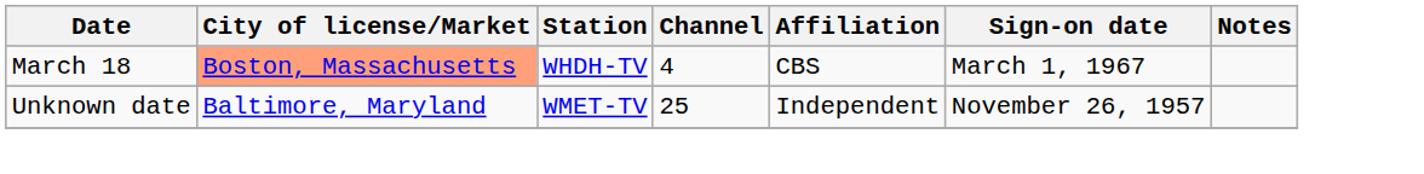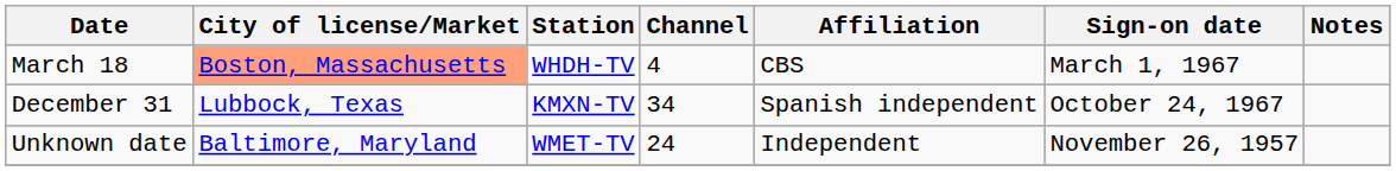+ row: December 31 | Lubbock, Texas | KMXN-TV | 34 | Spanish independent | October 24, 1967
Unknown date | Channel: 25 -> 24
